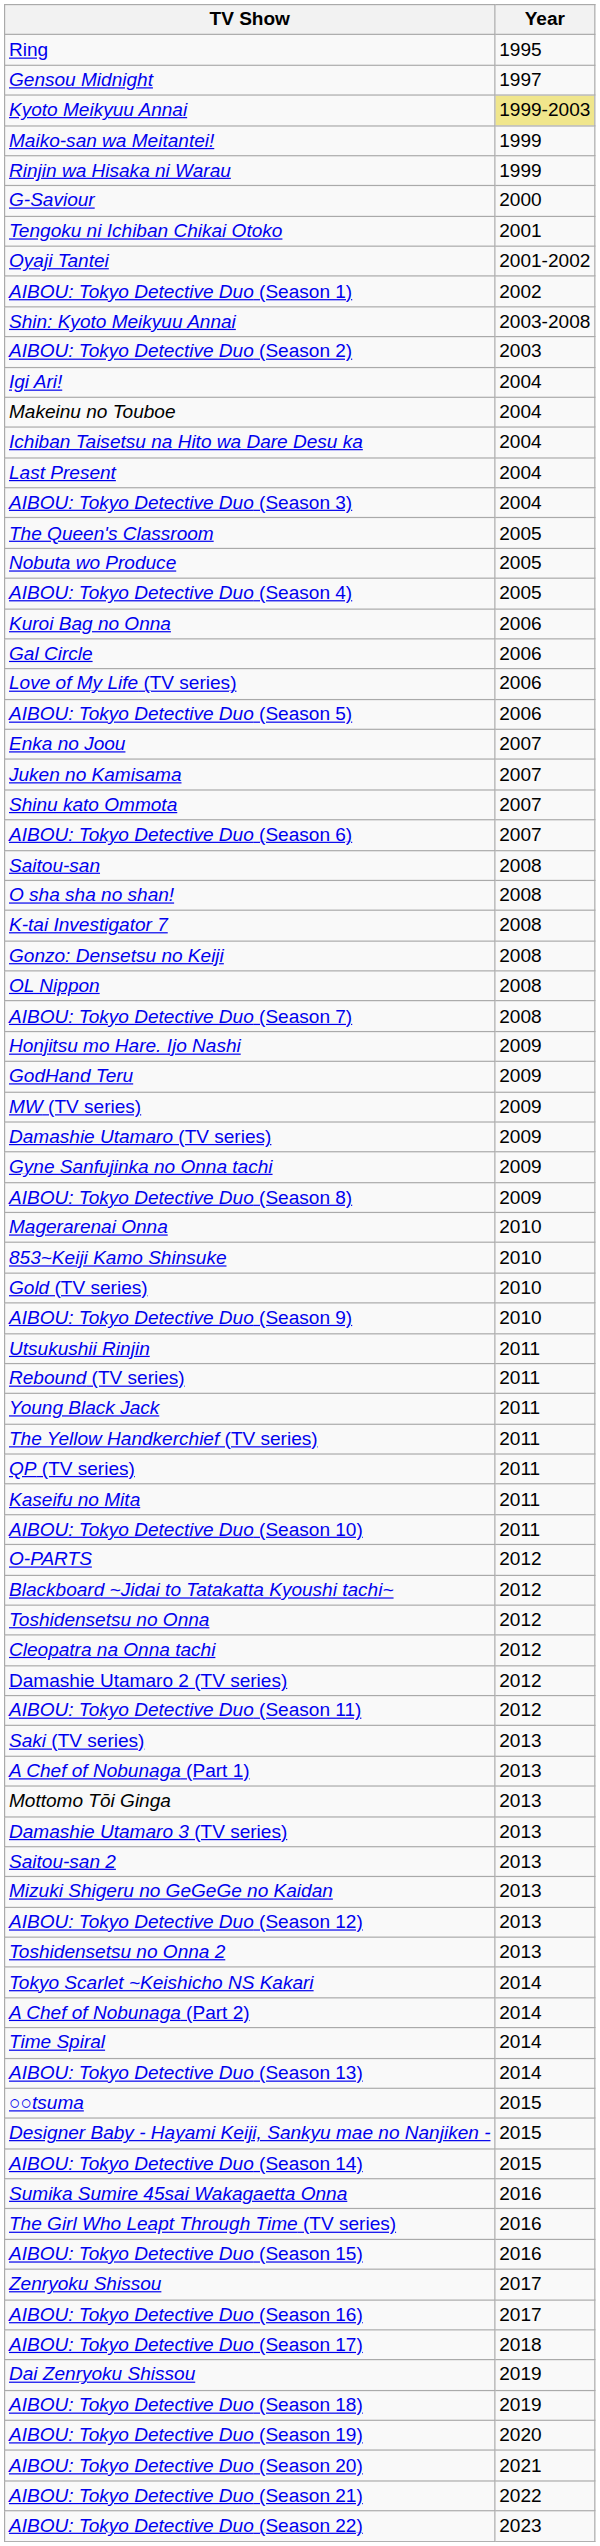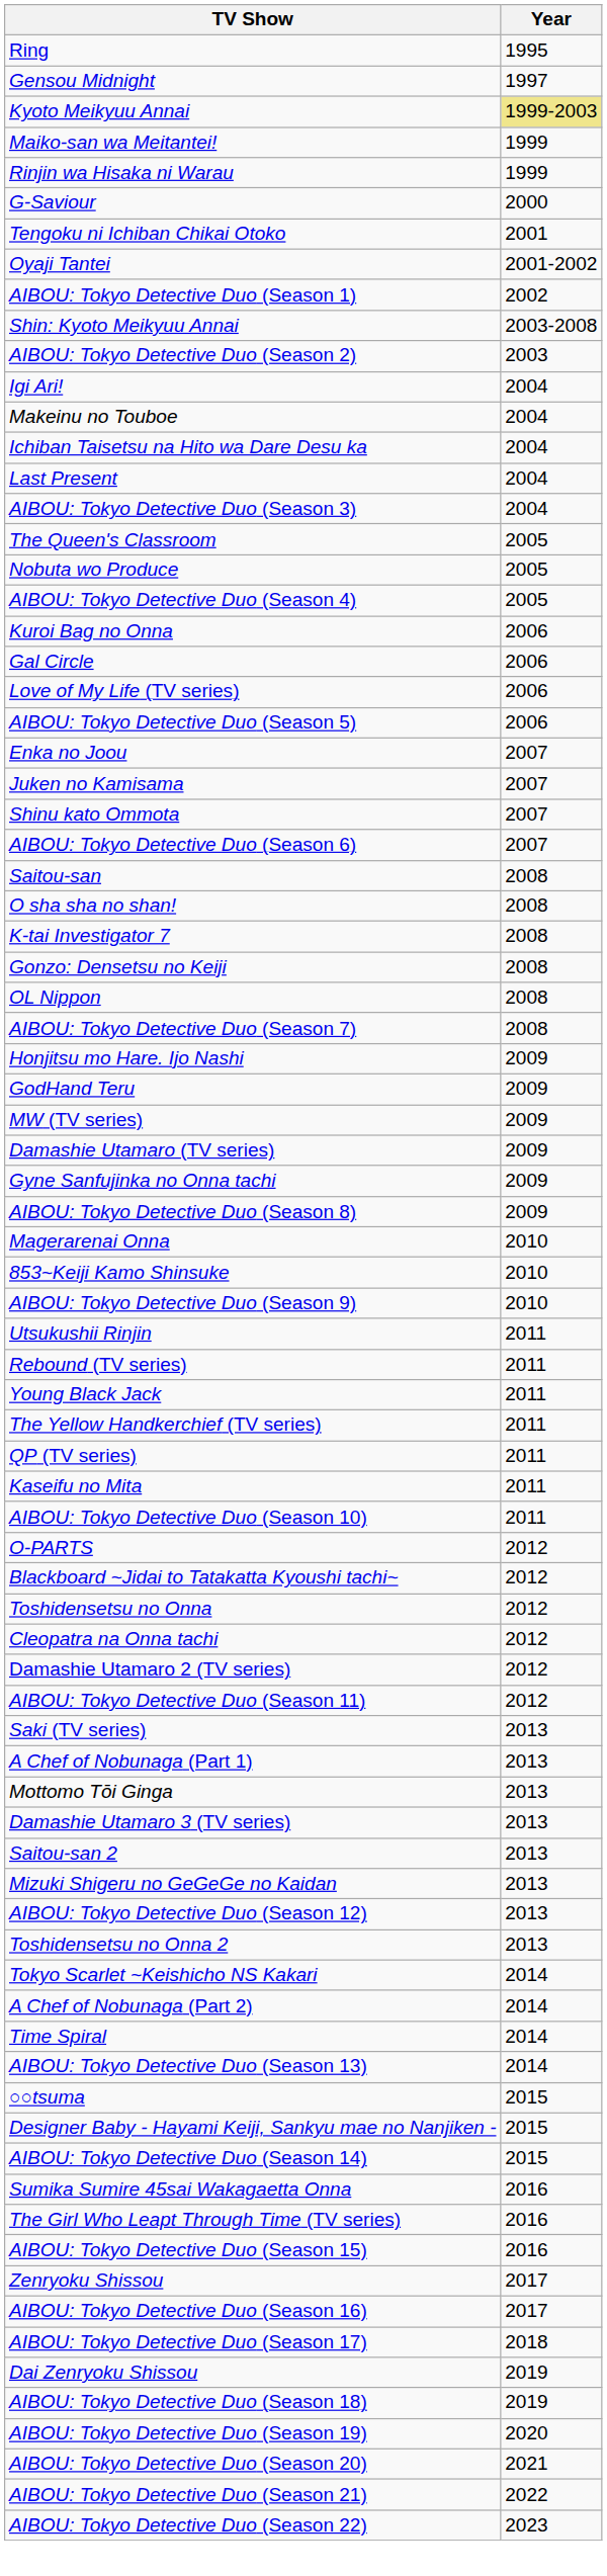- row: Gold (TV series) | 2010
